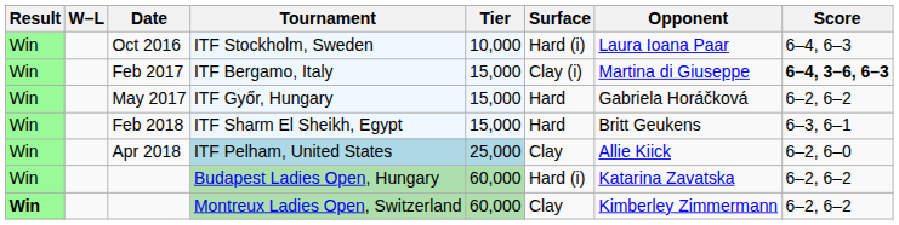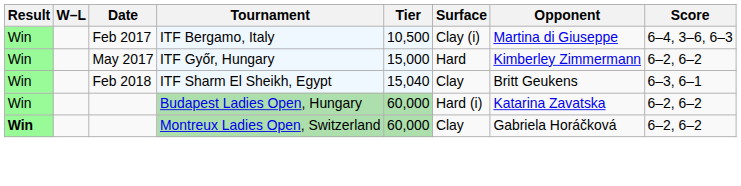- row: Win | Oct 2016 | ITF Stockholm, Sweden | 10,000 | Hard (i) | Laura Ioana Paar | 6–4, 6–3
ITF Bergamo, Italy | Tier: 15,000 -> 10,500
ITF Bergamo, Italy | Score: bold -> normal
ITF Győr, Hungary | Opponent: Gabriela Horáčková -> Kimberley Zimmermann
ITF Sharm El Sheikh, Egypt | Tier: 15,000 -> 15,040
ITF Sharm El Sheikh, Egypt | Surface: Hard -> Clay
- row: Win | Apr 2018 | ITF Pelham, United States | 25,000 | Clay | Allie Kiick | 6–2, 6–0
Montreux Ladies Open, Switzerland | Opponent: Kimberley Zimmermann -> Gabriela Horáčková
